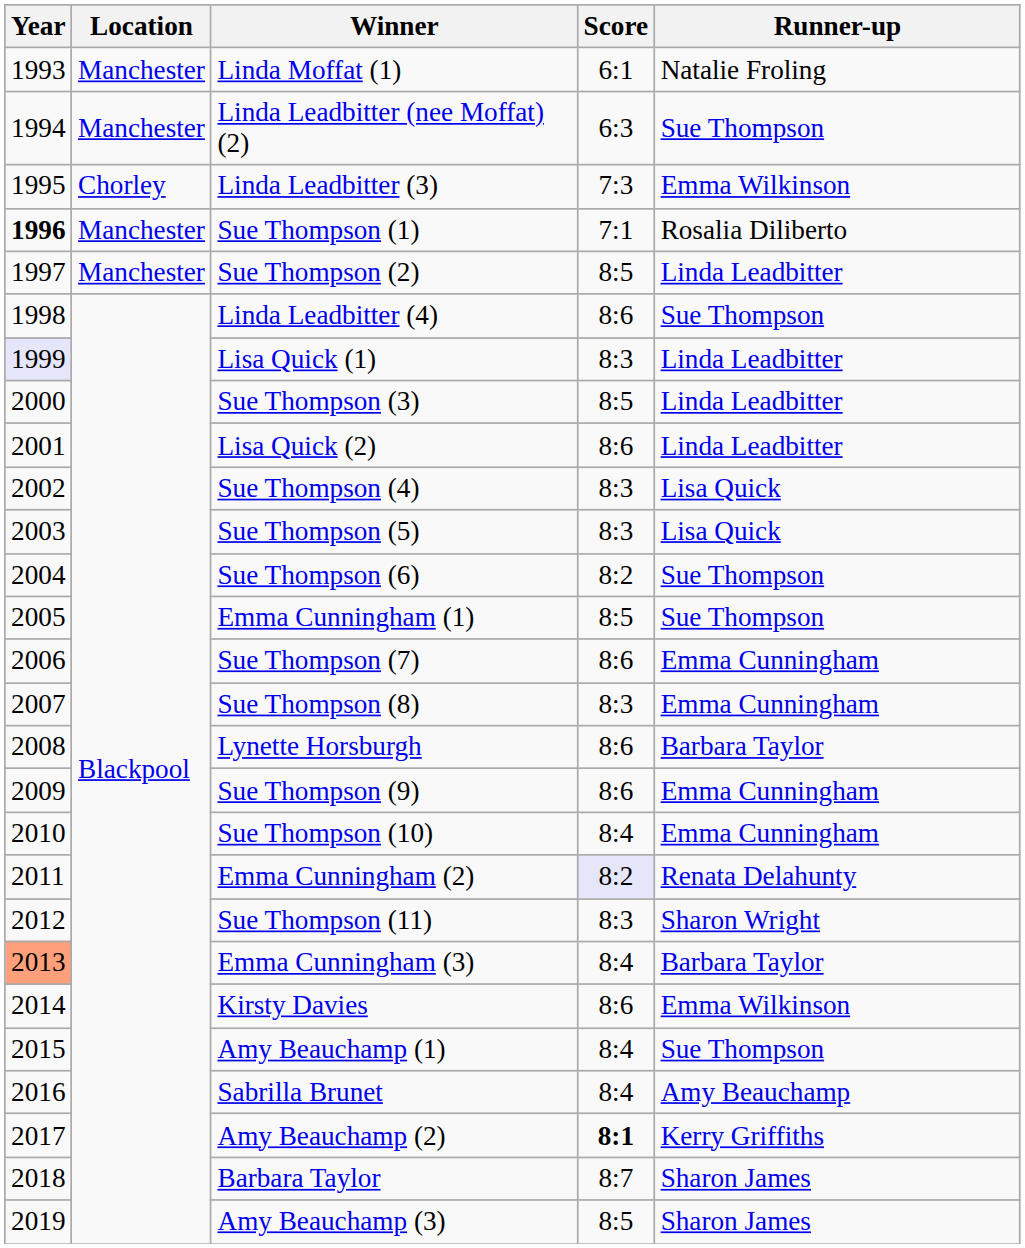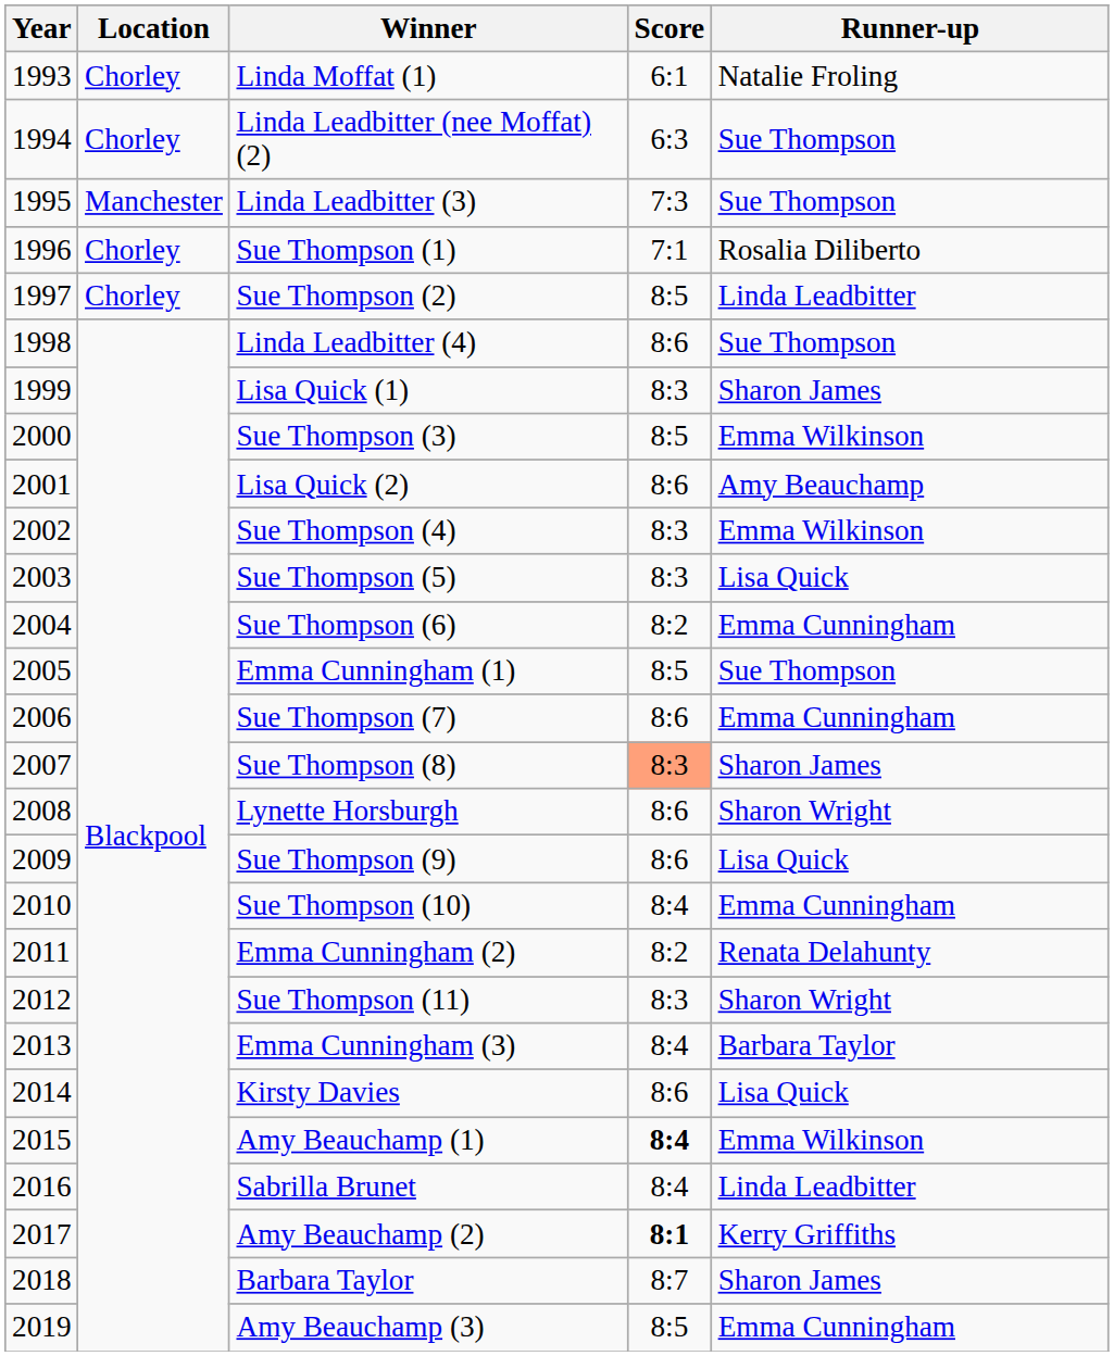Linda Moffat (1) | Location: Manchester -> Chorley
Linda Leadbitter (nee Moffat) (2) | Location: Manchester -> Chorley
Linda Leadbitter (3) | Location: Chorley -> Manchester
Linda Leadbitter (3) | Runner-up: Emma Wilkinson -> Sue Thompson
Sue Thompson (1) | Year: bold -> normal
Sue Thompson (1) | Location: Manchester -> Chorley
Sue Thompson (2) | Location: Manchester -> Chorley
Lisa Quick (1) | Year: lavender background -> no background
Lisa Quick (1) | Runner-up: Linda Leadbitter -> Sharon James
Sue Thompson (3) | Runner-up: Linda Leadbitter -> Emma Wilkinson
Lisa Quick (2) | Runner-up: Linda Leadbitter -> Amy Beauchamp
Sue Thompson (4) | Runner-up: Lisa Quick -> Emma Wilkinson
Sue Thompson (6) | Runner-up: Sue Thompson -> Emma Cunningham
Sue Thompson (8) | Score: no background -> lightsalmon background
Sue Thompson (8) | Runner-up: Emma Cunningham -> Sharon James
Lynette Horsburgh | Runner-up: Barbara Taylor -> Sharon Wright
Sue Thompson (9) | Runner-up: Emma Cunningham -> Lisa Quick
Emma Cunningham (2) | Score: lavender background -> no background
Emma Cunningham (3) | Year: lightsalmon background -> no background
Kirsty Davies | Runner-up: Emma Wilkinson -> Lisa Quick
Amy Beauchamp (1) | Score: normal -> bold
Amy Beauchamp (1) | Runner-up: Sue Thompson -> Emma Wilkinson
Sabrilla Brunet | Runner-up: Amy Beauchamp -> Linda Leadbitter
Amy Beauchamp (3) | Runner-up: Sharon James -> Emma Cunningham
